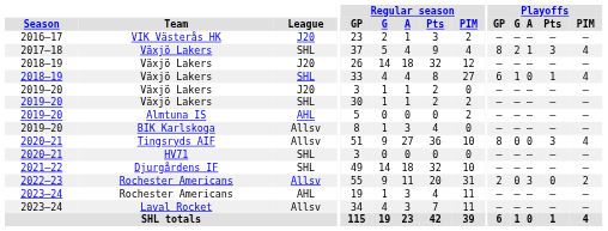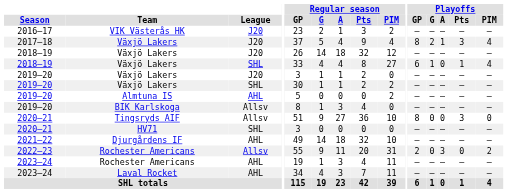2017–18 / Växjö Lakers | League: SHL -> J20
Tingsryds AIF | Playoffs / PIM: 4 -> 0
Djurgårdens IF | League: SHL -> AHL
Laval Rocket | League: Allsv -> AHL
